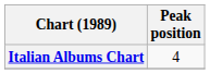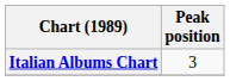Italian Albums Chart | Peak position: 4 -> 3
